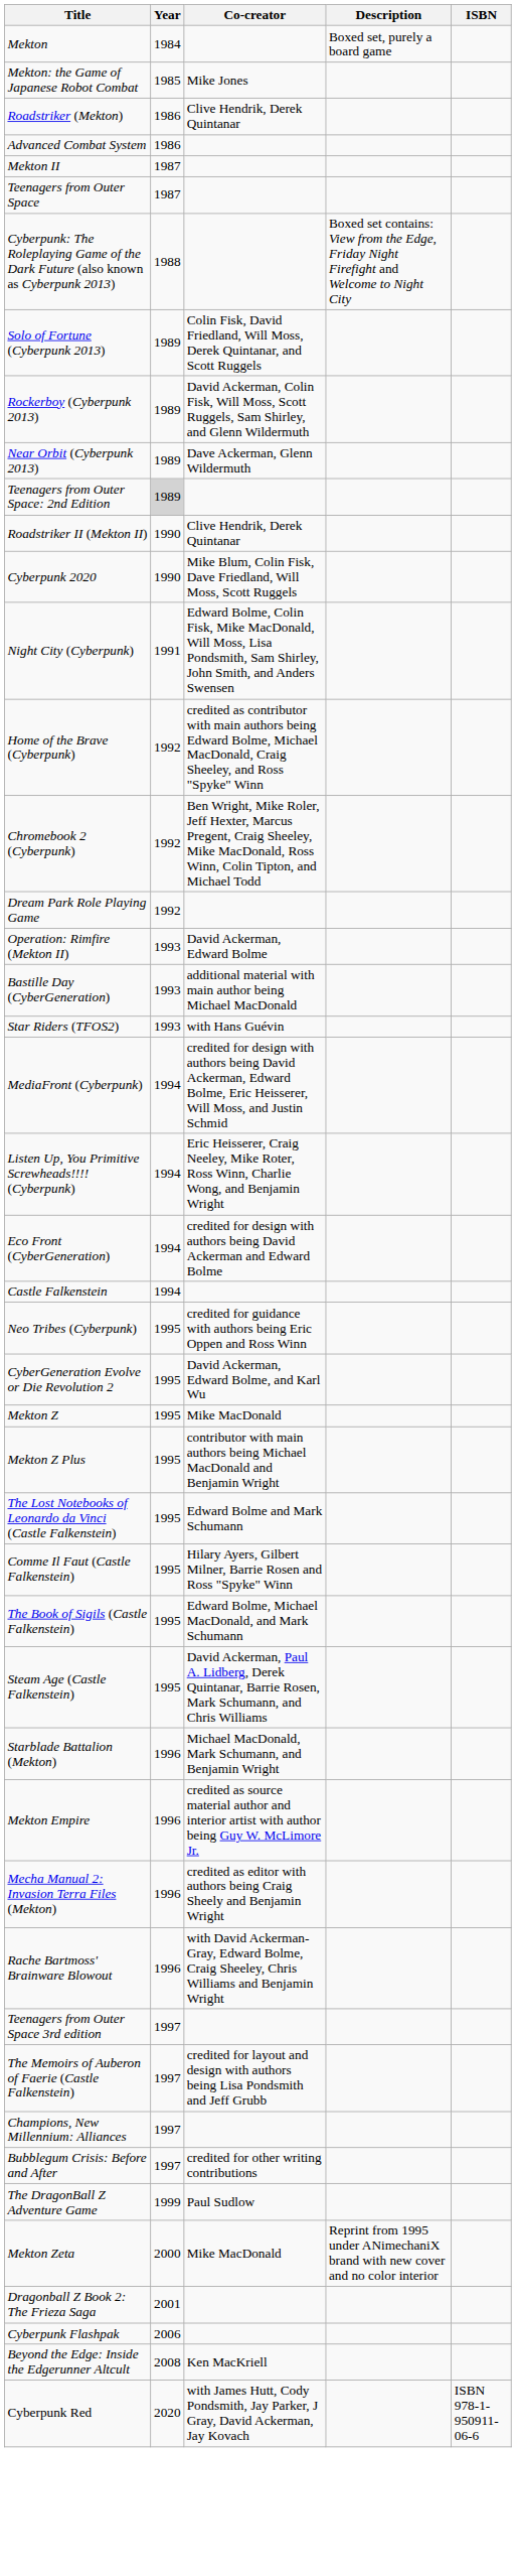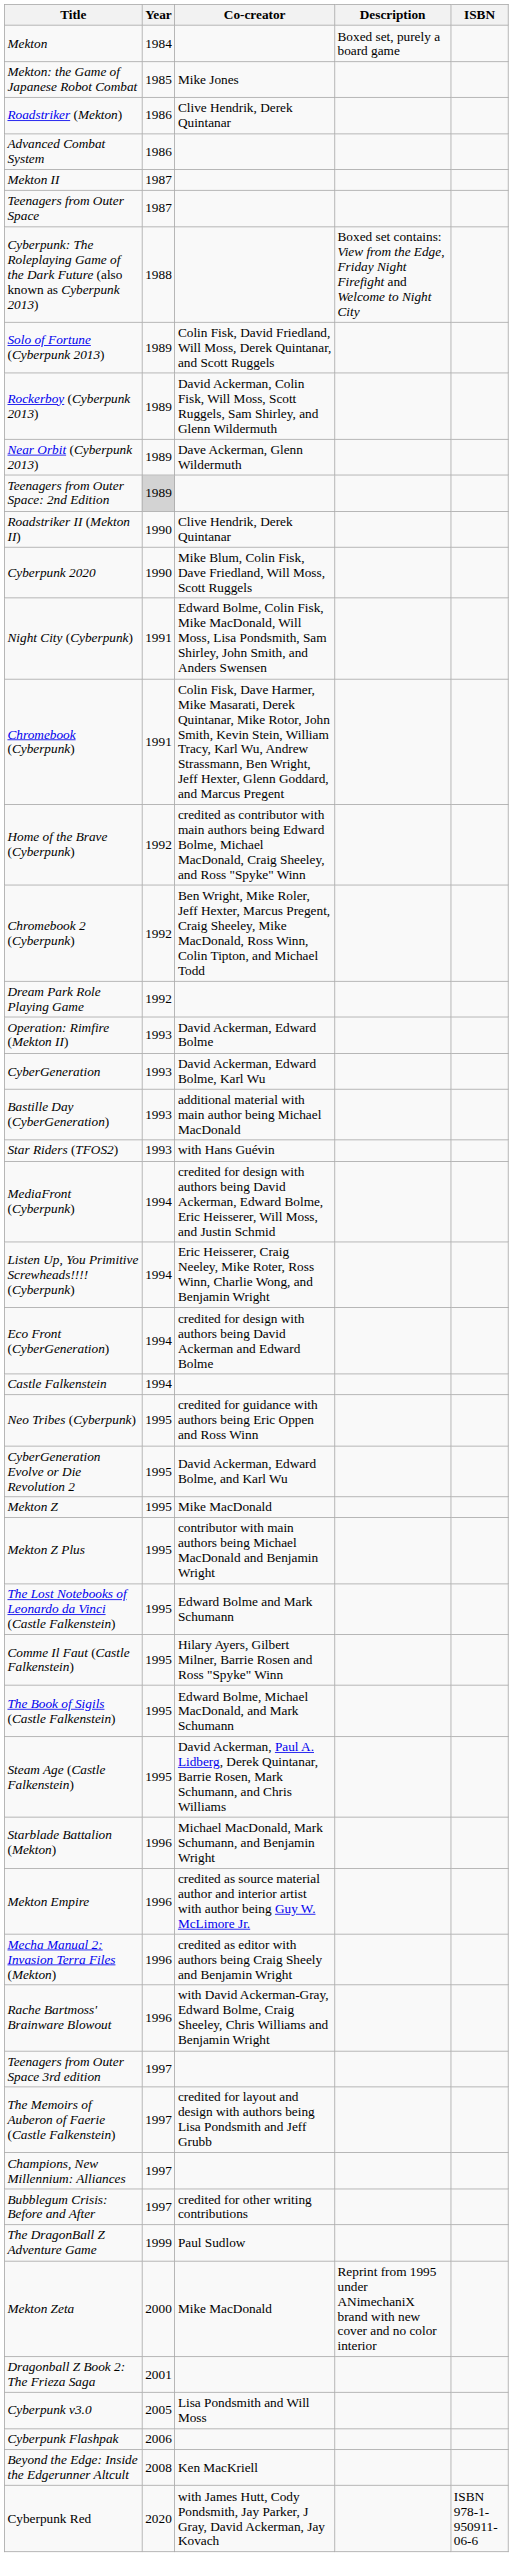+ row: Chromebook (Cyberpunk) | 1991 | Colin Fisk, Dave Harmer, Mike Masarati, Derek Quintanar, Mike Rotor, John Smith, Kevin Stein, William Tracy, Karl Wu, Andrew Strassmann, Ben Wright, Jeff Hexter, Glenn Goddard, and Marcus Pregent
+ row: CyberGeneration | 1993 | David Ackerman, Edward Bolme, Karl Wu
+ row: Cyberpunk v3.0 | 2005 | Lisa Pondsmith and Will Moss
